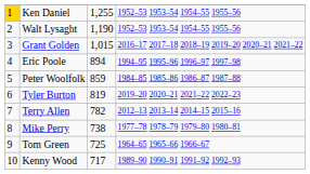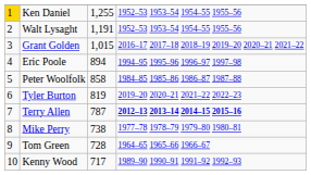Walt Lysaght | column 3: 1,190 -> 1,191
Peter Woolfolk | column 3: 859 -> 858
Terry Allen | column 3: 782 -> 787
Terry Allen | column 4: normal -> bold
Tom Green | column 3: 725 -> 728
